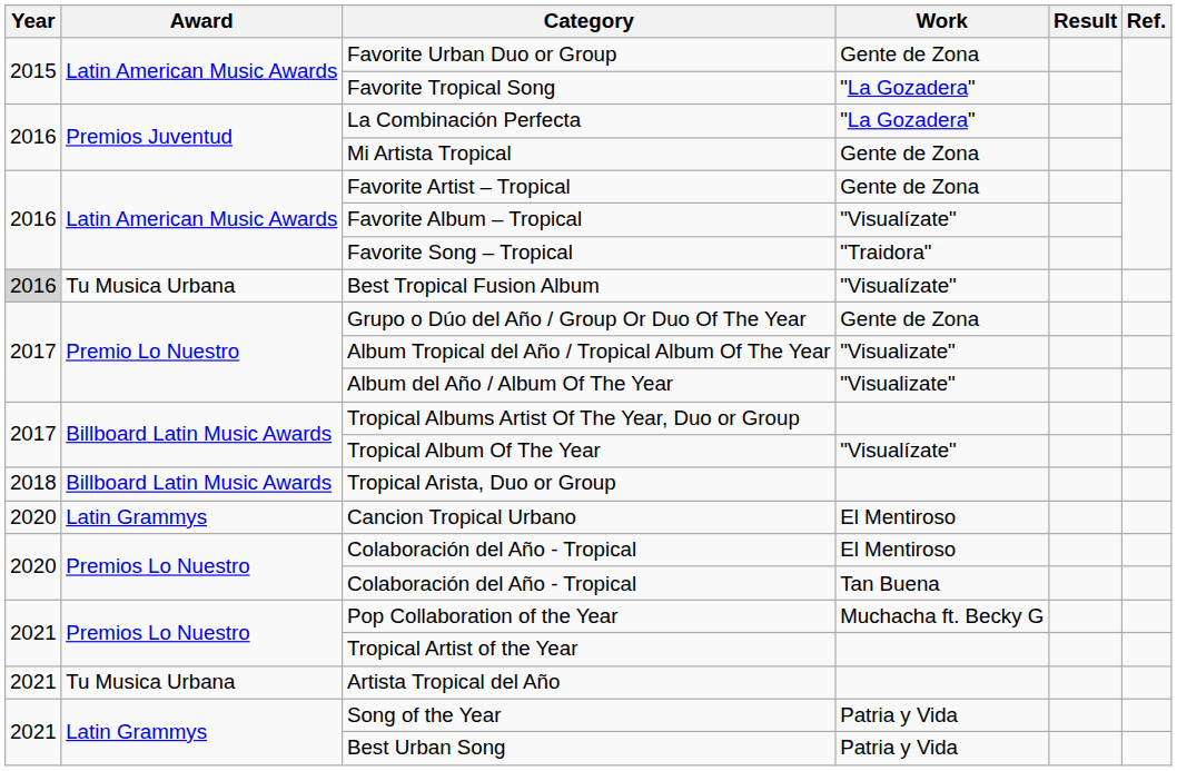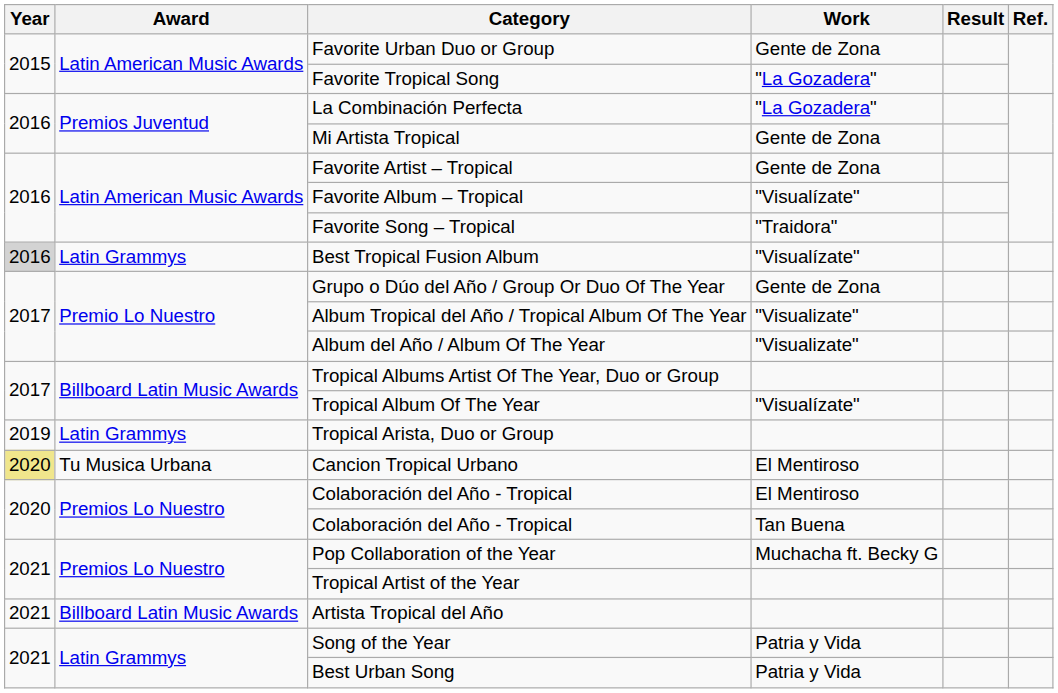Best Tropical Fusion Album | Award: Tu Musica Urbana -> Latin Grammys
Tropical Arista, Duo or Group | Year: 2018 -> 2019
Tropical Arista, Duo or Group | Award: Billboard Latin Music Awards -> Latin Grammys
Cancion Tropical Urbano | Year: no background -> khaki background
Cancion Tropical Urbano | Award: Latin Grammys -> Tu Musica Urbana
Artista Tropical del Año | Award: Tu Musica Urbana -> Billboard Latin Music Awards
